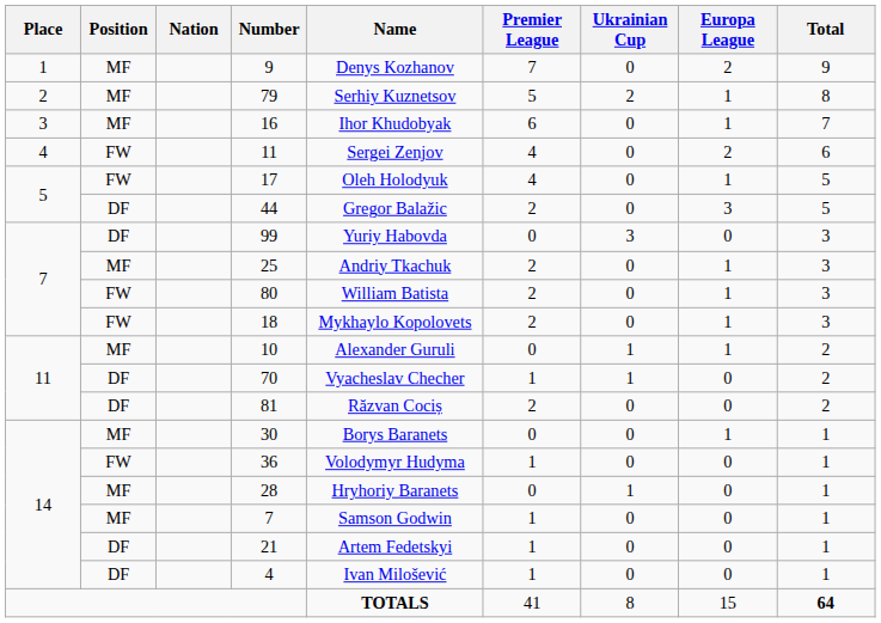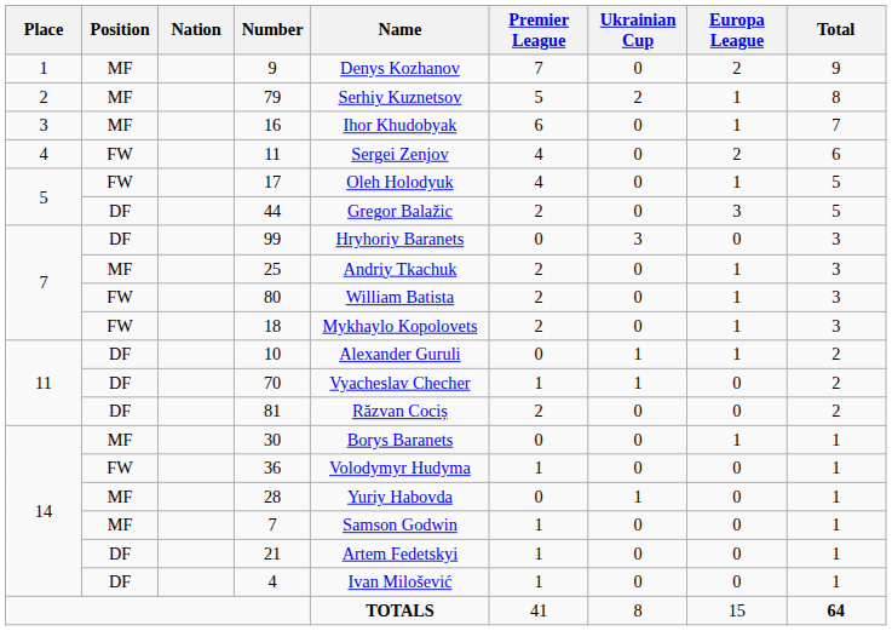99 | Name: Yuriy Habovda -> Hryhoriy Baranets
10 | Position: MF -> DF
28 | Name: Hryhoriy Baranets -> Yuriy Habovda
